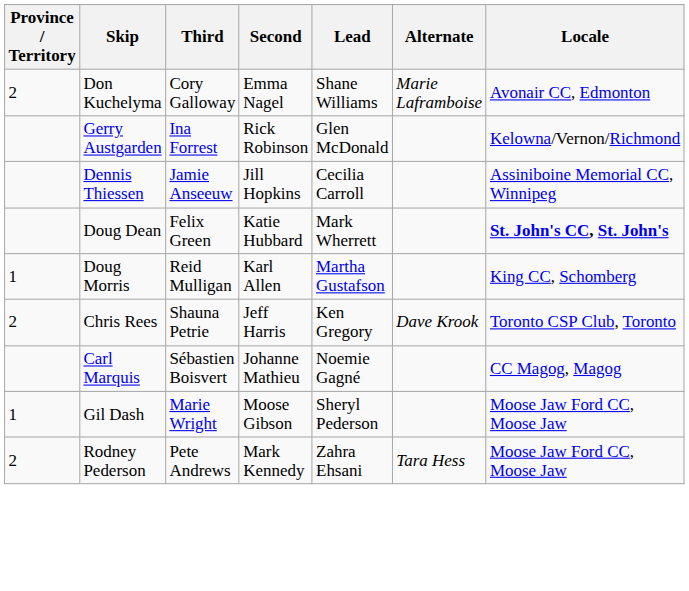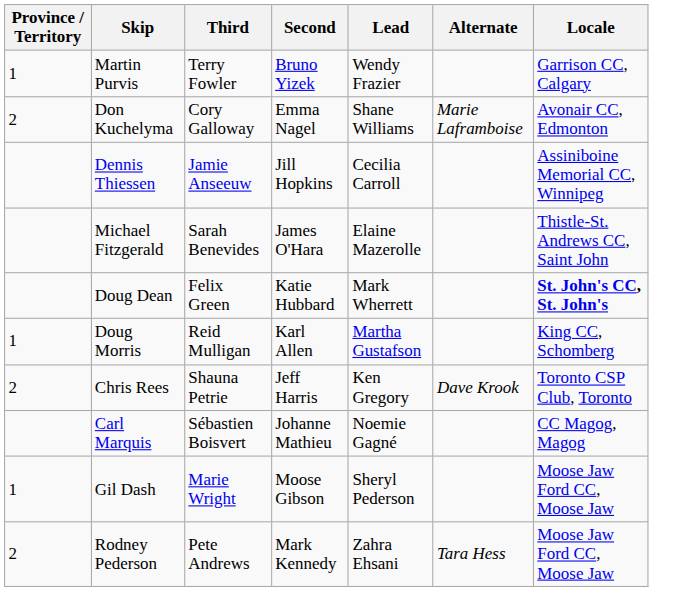+ row: 1 | Martin Purvis | Terry Fowler | Bruno Yizek | Wendy Frazier | Garrison CC, Calgary
- row: Gerry Austgarden | Ina Forrest | Rick Robinson | Glen McDonald | Kelowna/Vernon/Richmond
+ row: Michael Fitzgerald | Sarah Benevides | James O'Hara | Elaine Mazerolle | Thistle-St. Andrews CC, Saint John
